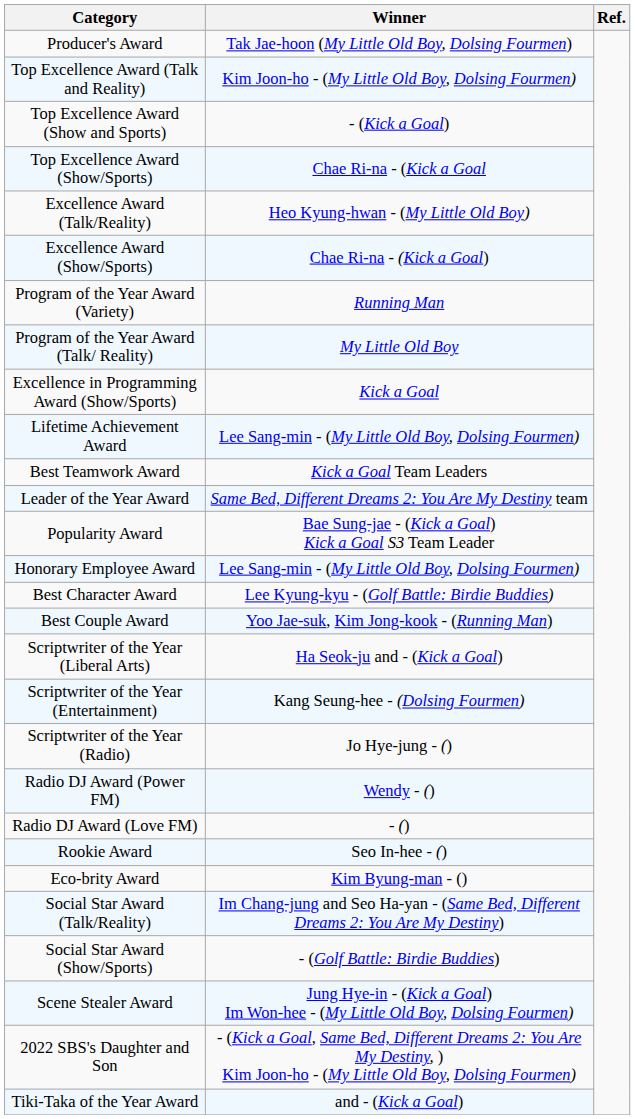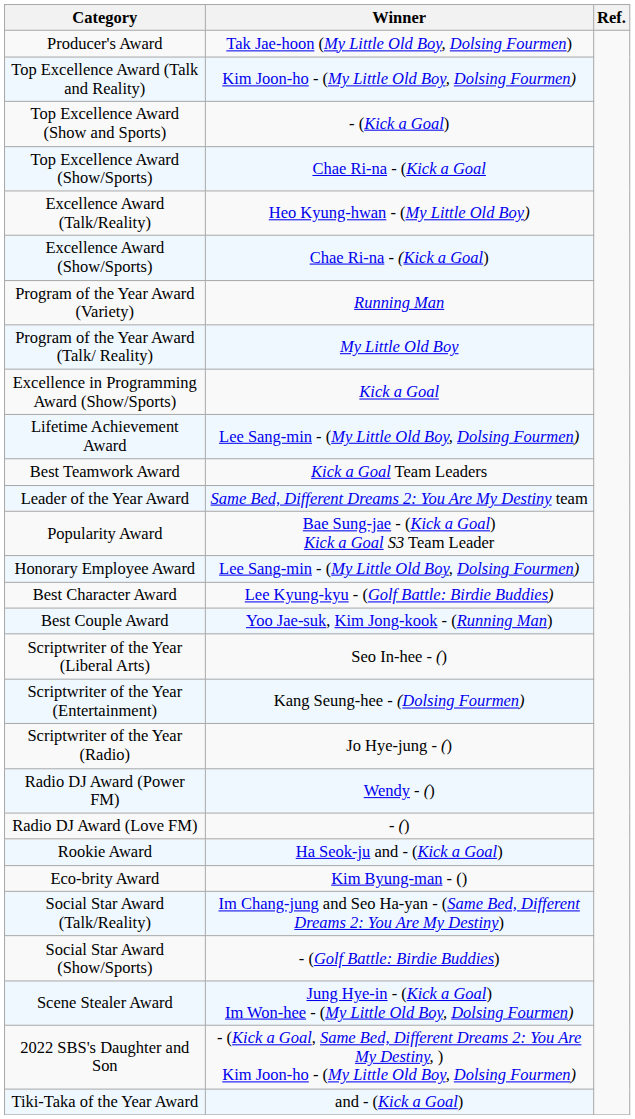Scriptwriter of the Year (Liberal Arts) | Winner: Ha Seok-ju and - (Kick a Goal) -> Seo In-hee - ()
Rookie Award | Winner: Seo In-hee - () -> Ha Seok-ju and - (Kick a Goal)
